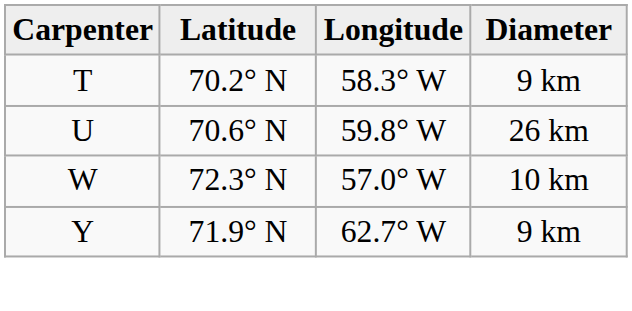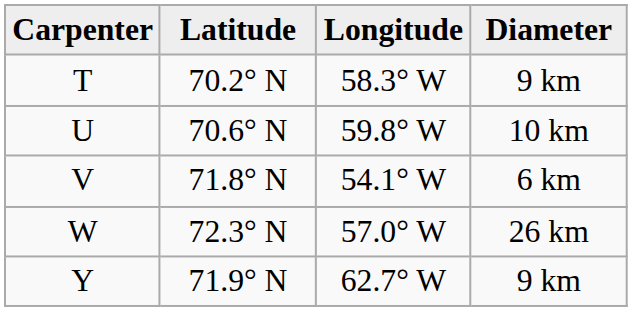U | Diameter: 26 km -> 10 km
+ row: V | 71.8° N | 54.1° W | 6 km
W | Diameter: 10 km -> 26 km
